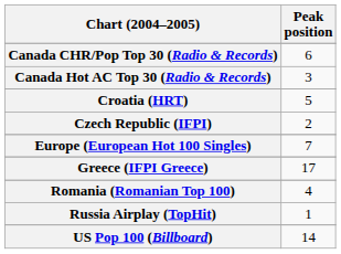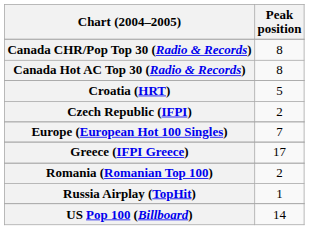Canada CHR/Pop Top 30 (Radio & Records) | Peak position: 6 -> 8
Canada Hot AC Top 30 (Radio & Records) | Peak position: 3 -> 8
Romania (Romanian Top 100) | Peak position: 4 -> 2
